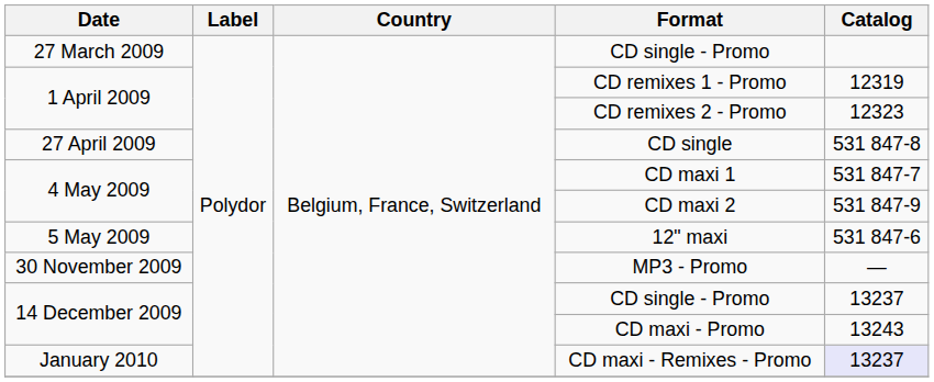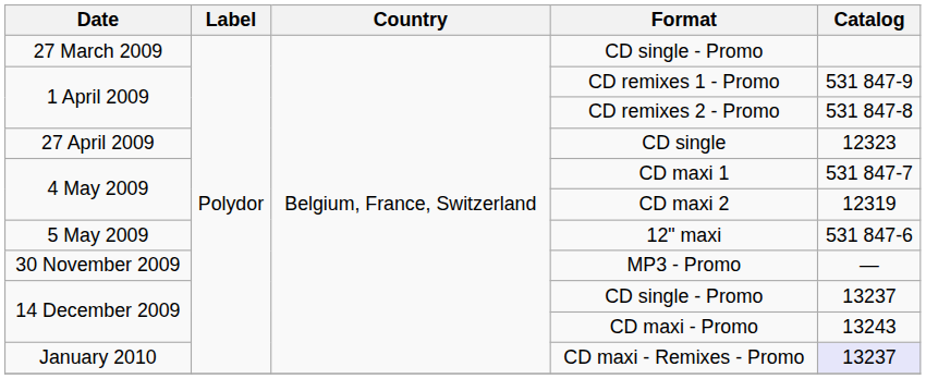CD remixes 1 - Promo | Catalog: 12319 -> 531 847-9
CD remixes 2 - Promo | Catalog: 12323 -> 531 847-8
CD single | Catalog: 531 847-8 -> 12323
CD maxi 2 | Catalog: 531 847-9 -> 12319
